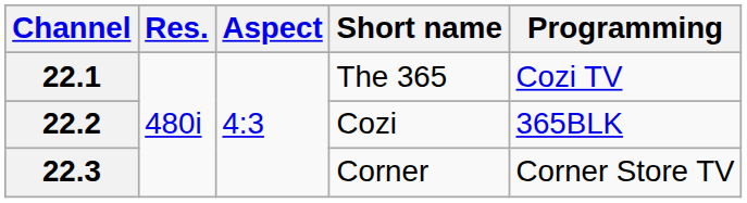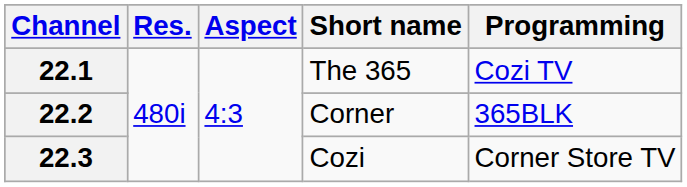22.2 | Short name: Cozi -> Corner
22.3 | Short name: Corner -> Cozi
